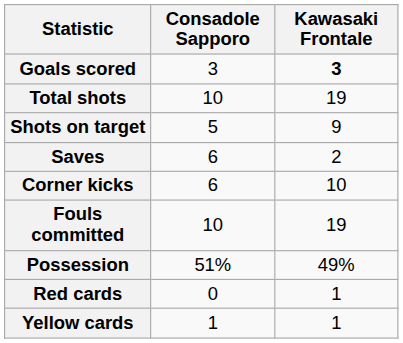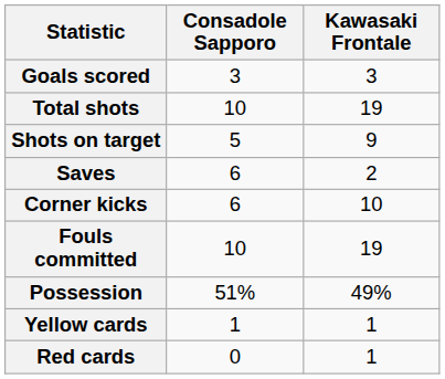Goals scored | Kawasaki Frontale: bold -> normal
rows swapped: Yellow cards <-> Red cards
